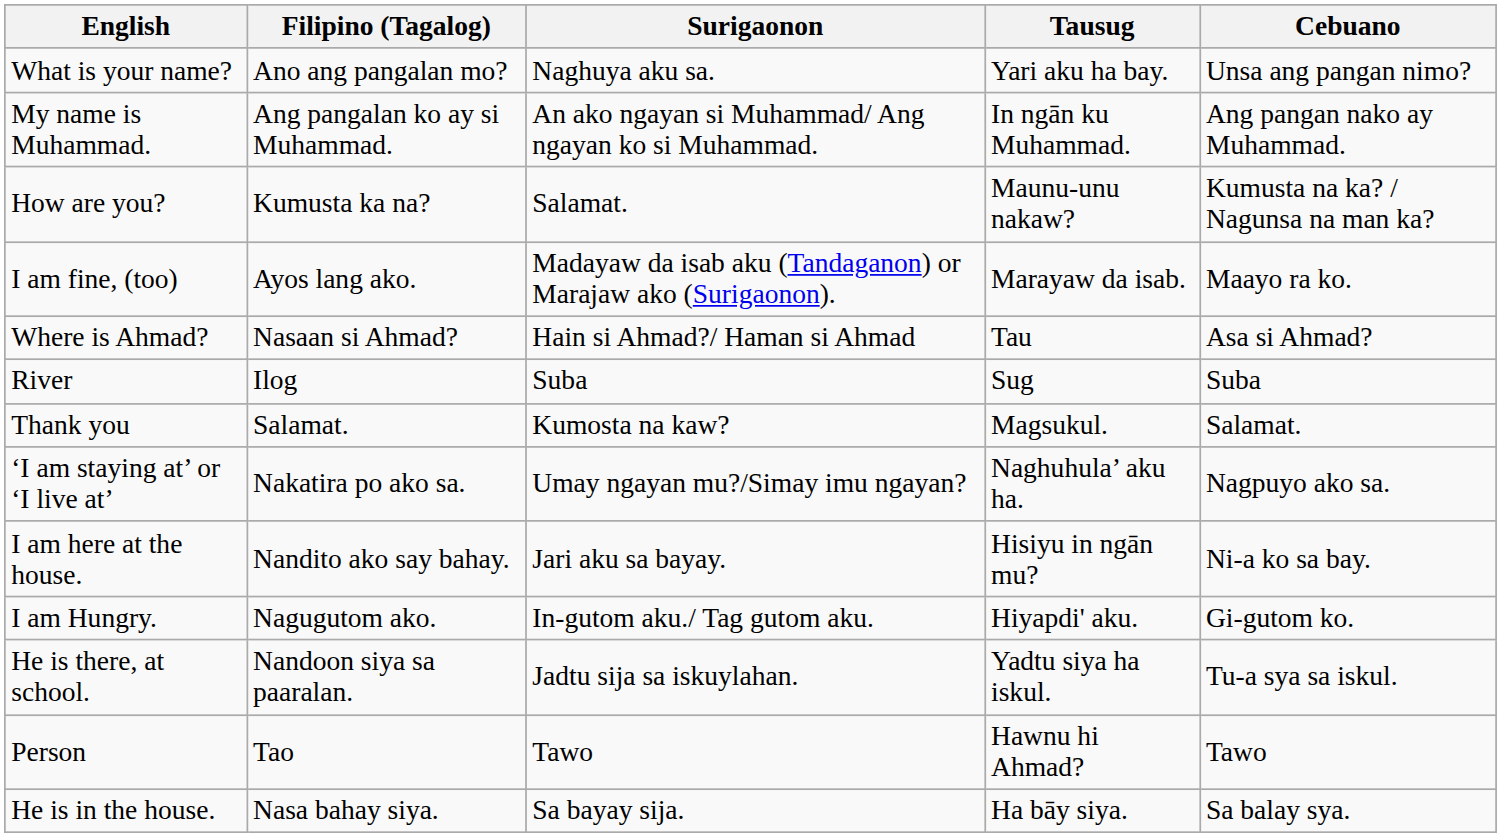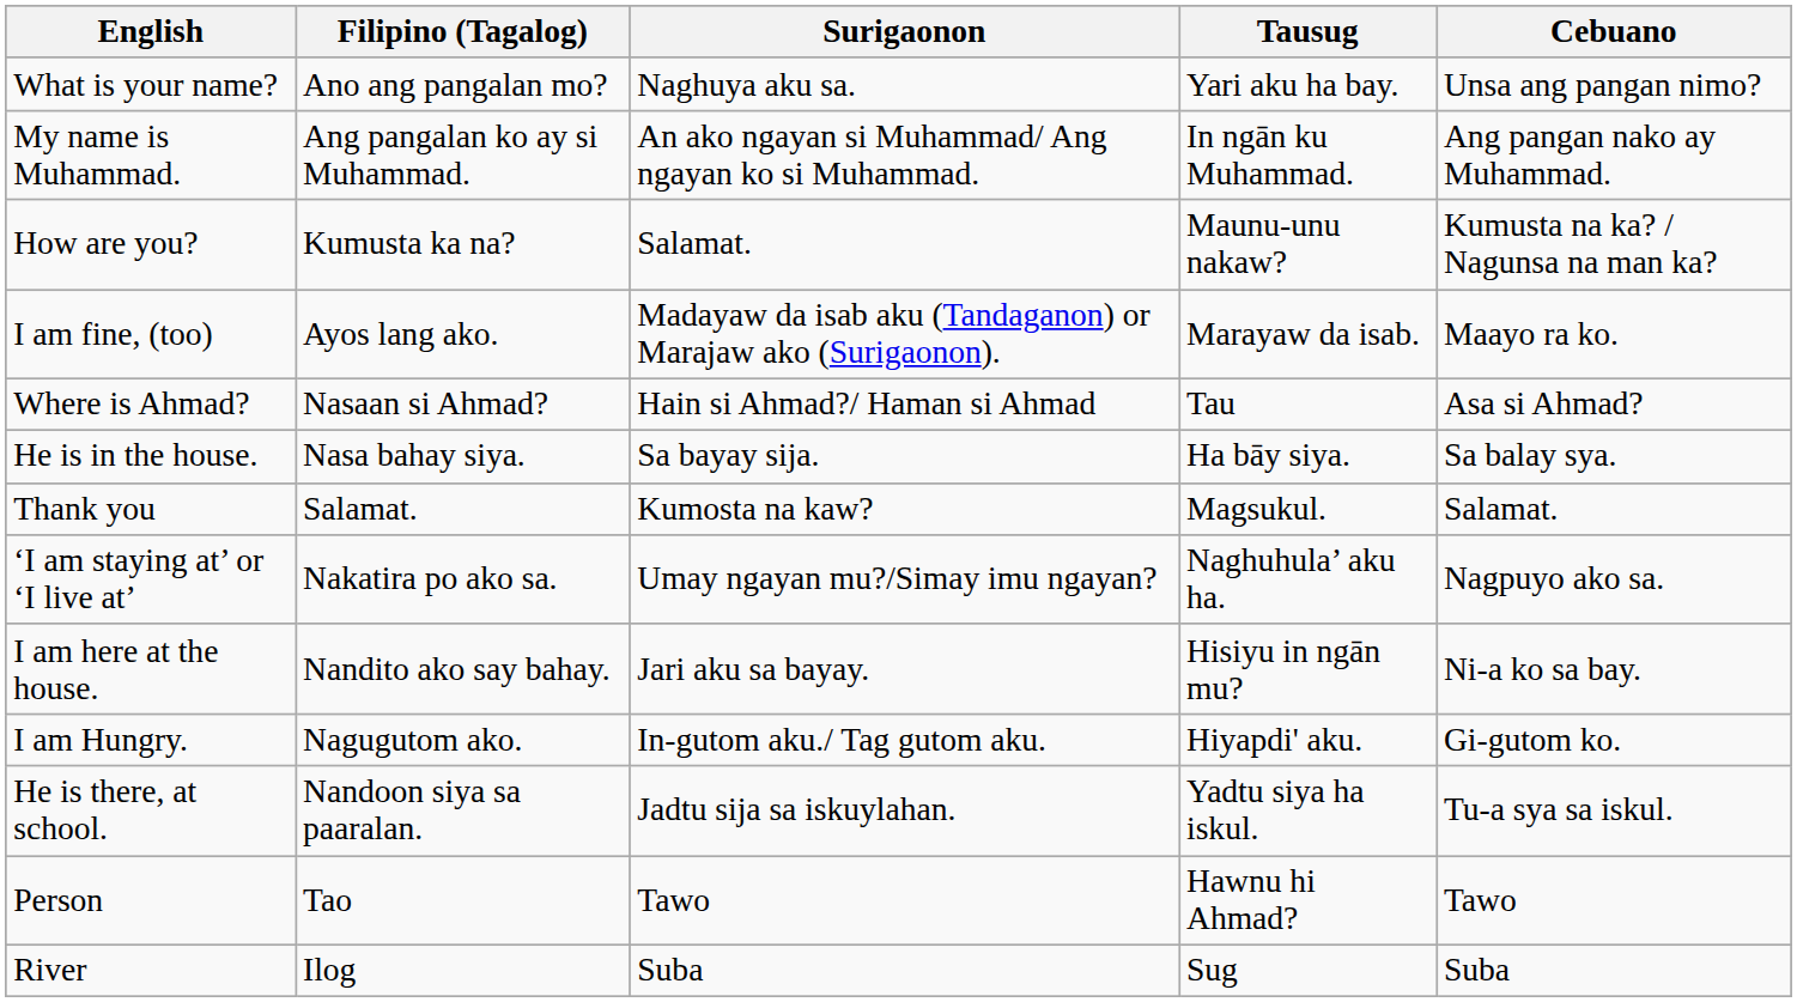rows swapped: He is in the house. <-> River
